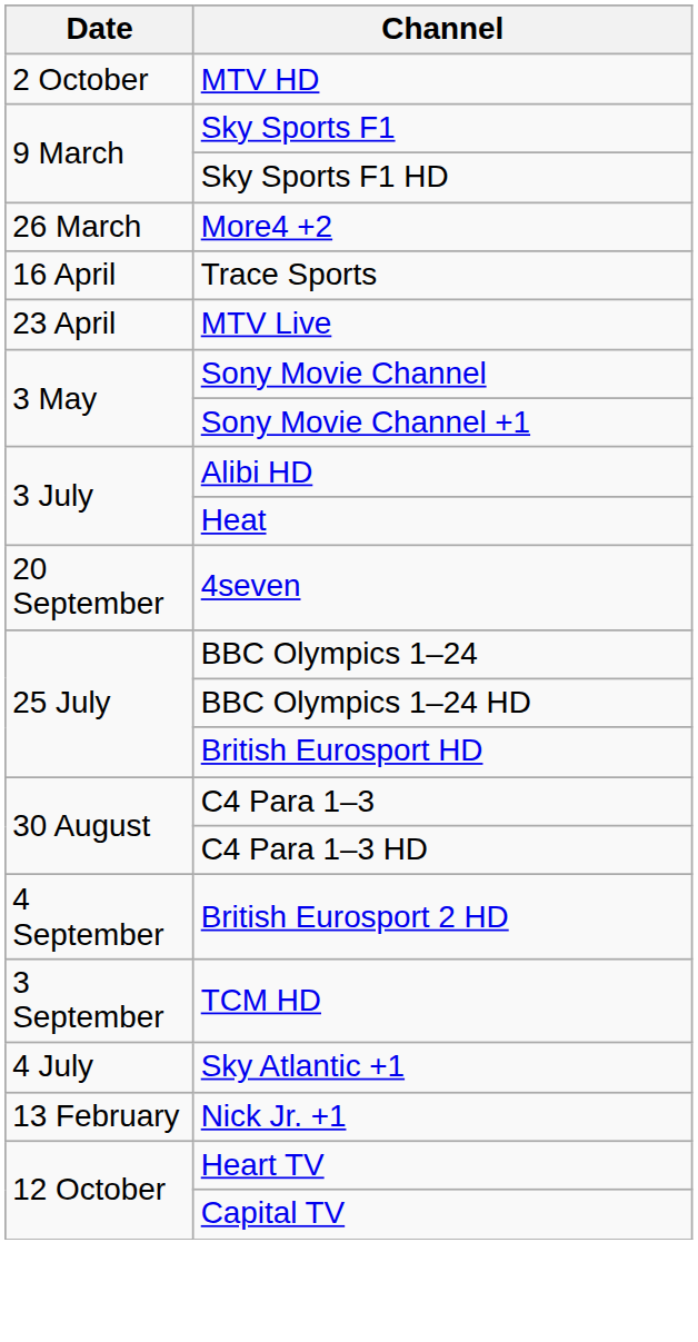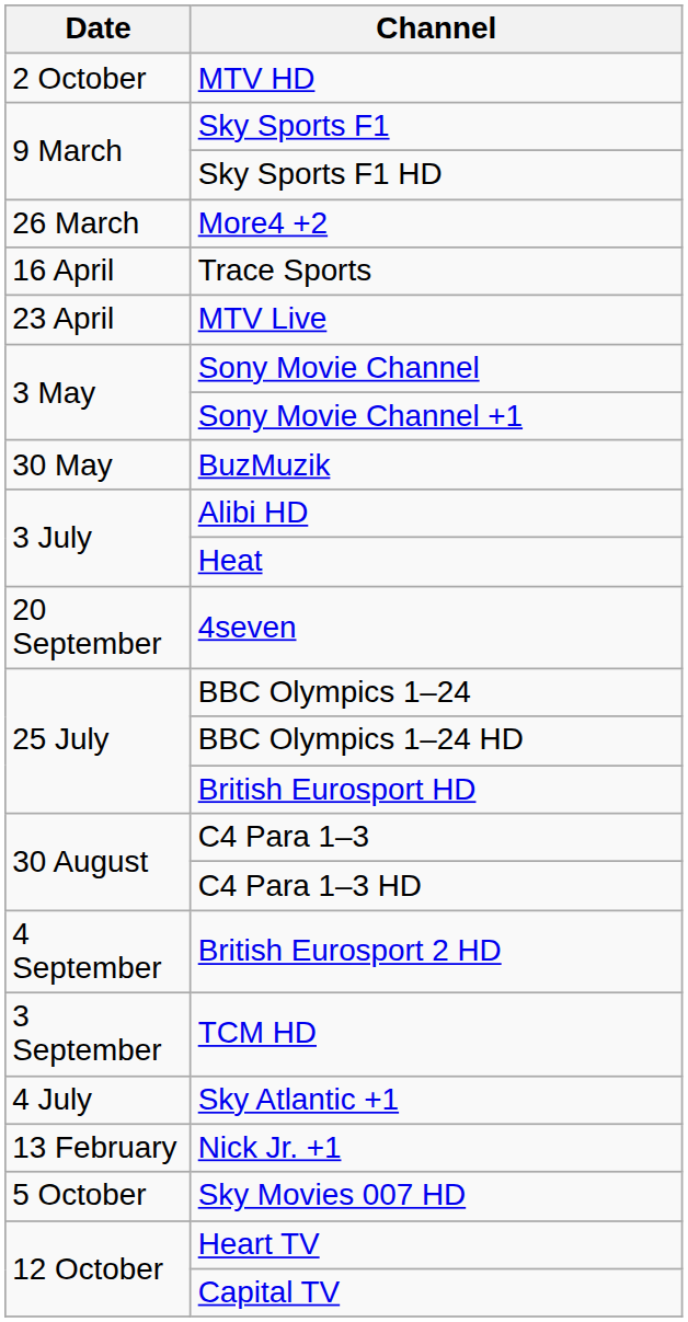+ row: 30 May | BuzMuzik
+ row: 5 October | Sky Movies 007 HD
